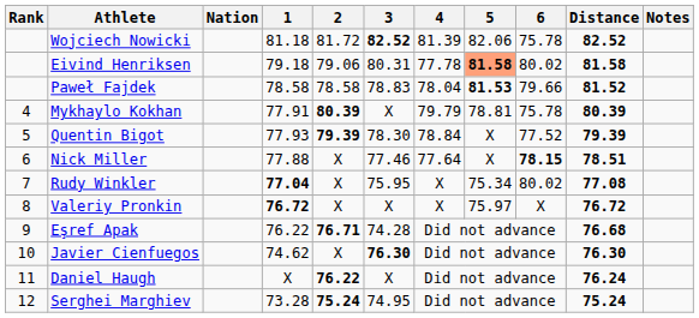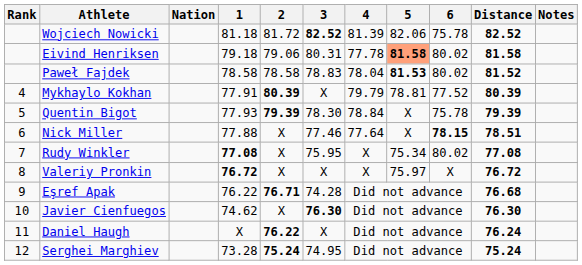Paweł Fajdek | 6: 79.66 -> 80.02
Mykhaylo Kokhan | 6: 75.78 -> 77.52
Quentin Bigot | 6: 77.52 -> 75.78
Rudy Winkler | 1: 77.04 -> 77.08
